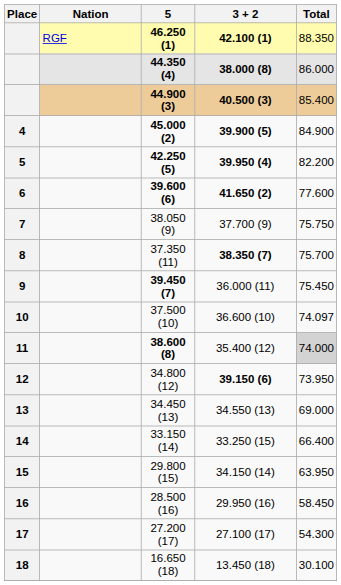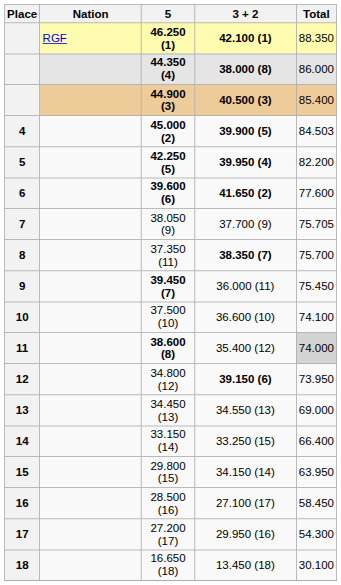45.000 (2) | Total: 84.900 -> 84.503
38.050 (9) | Total: 75.750 -> 75.705
37.500 (10) | Total: 74.097 -> 74.100
28.500 (16) | 3 + 2: 29.950 (16) -> 27.100 (17)
27.200 (17) | 3 + 2: 27.100 (17) -> 29.950 (16)
